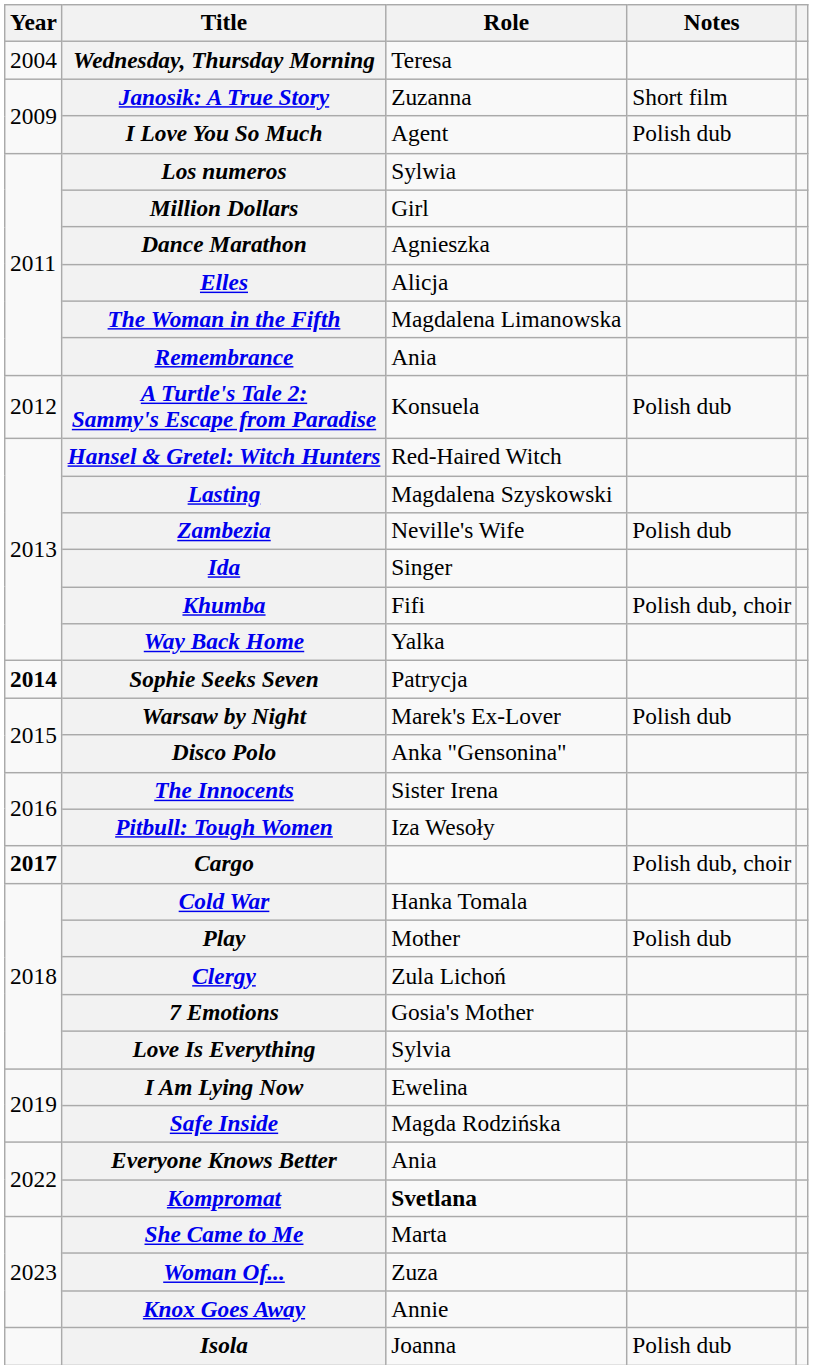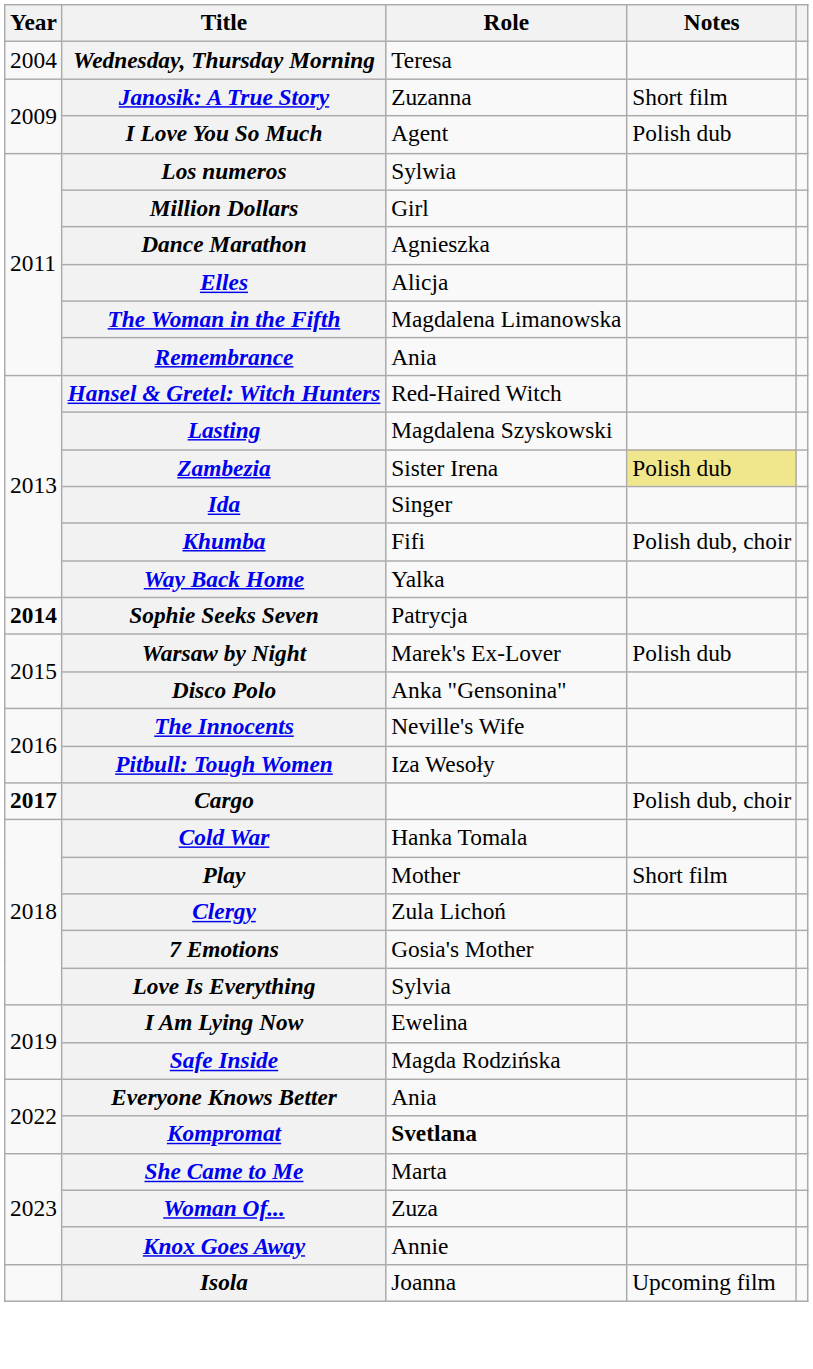- row: 2012 | A Turtle's Tale 2: Sammy's Escape from Paradise | Konsuela | Polish dub
Zambezia | Role: Neville's Wife -> Sister Irena
Zambezia | Notes: no background -> khaki background
The Innocents | Role: Sister Irena -> Neville's Wife
Play | Notes: Polish dub -> Short film
Isola | Notes: Polish dub -> Upcoming film
